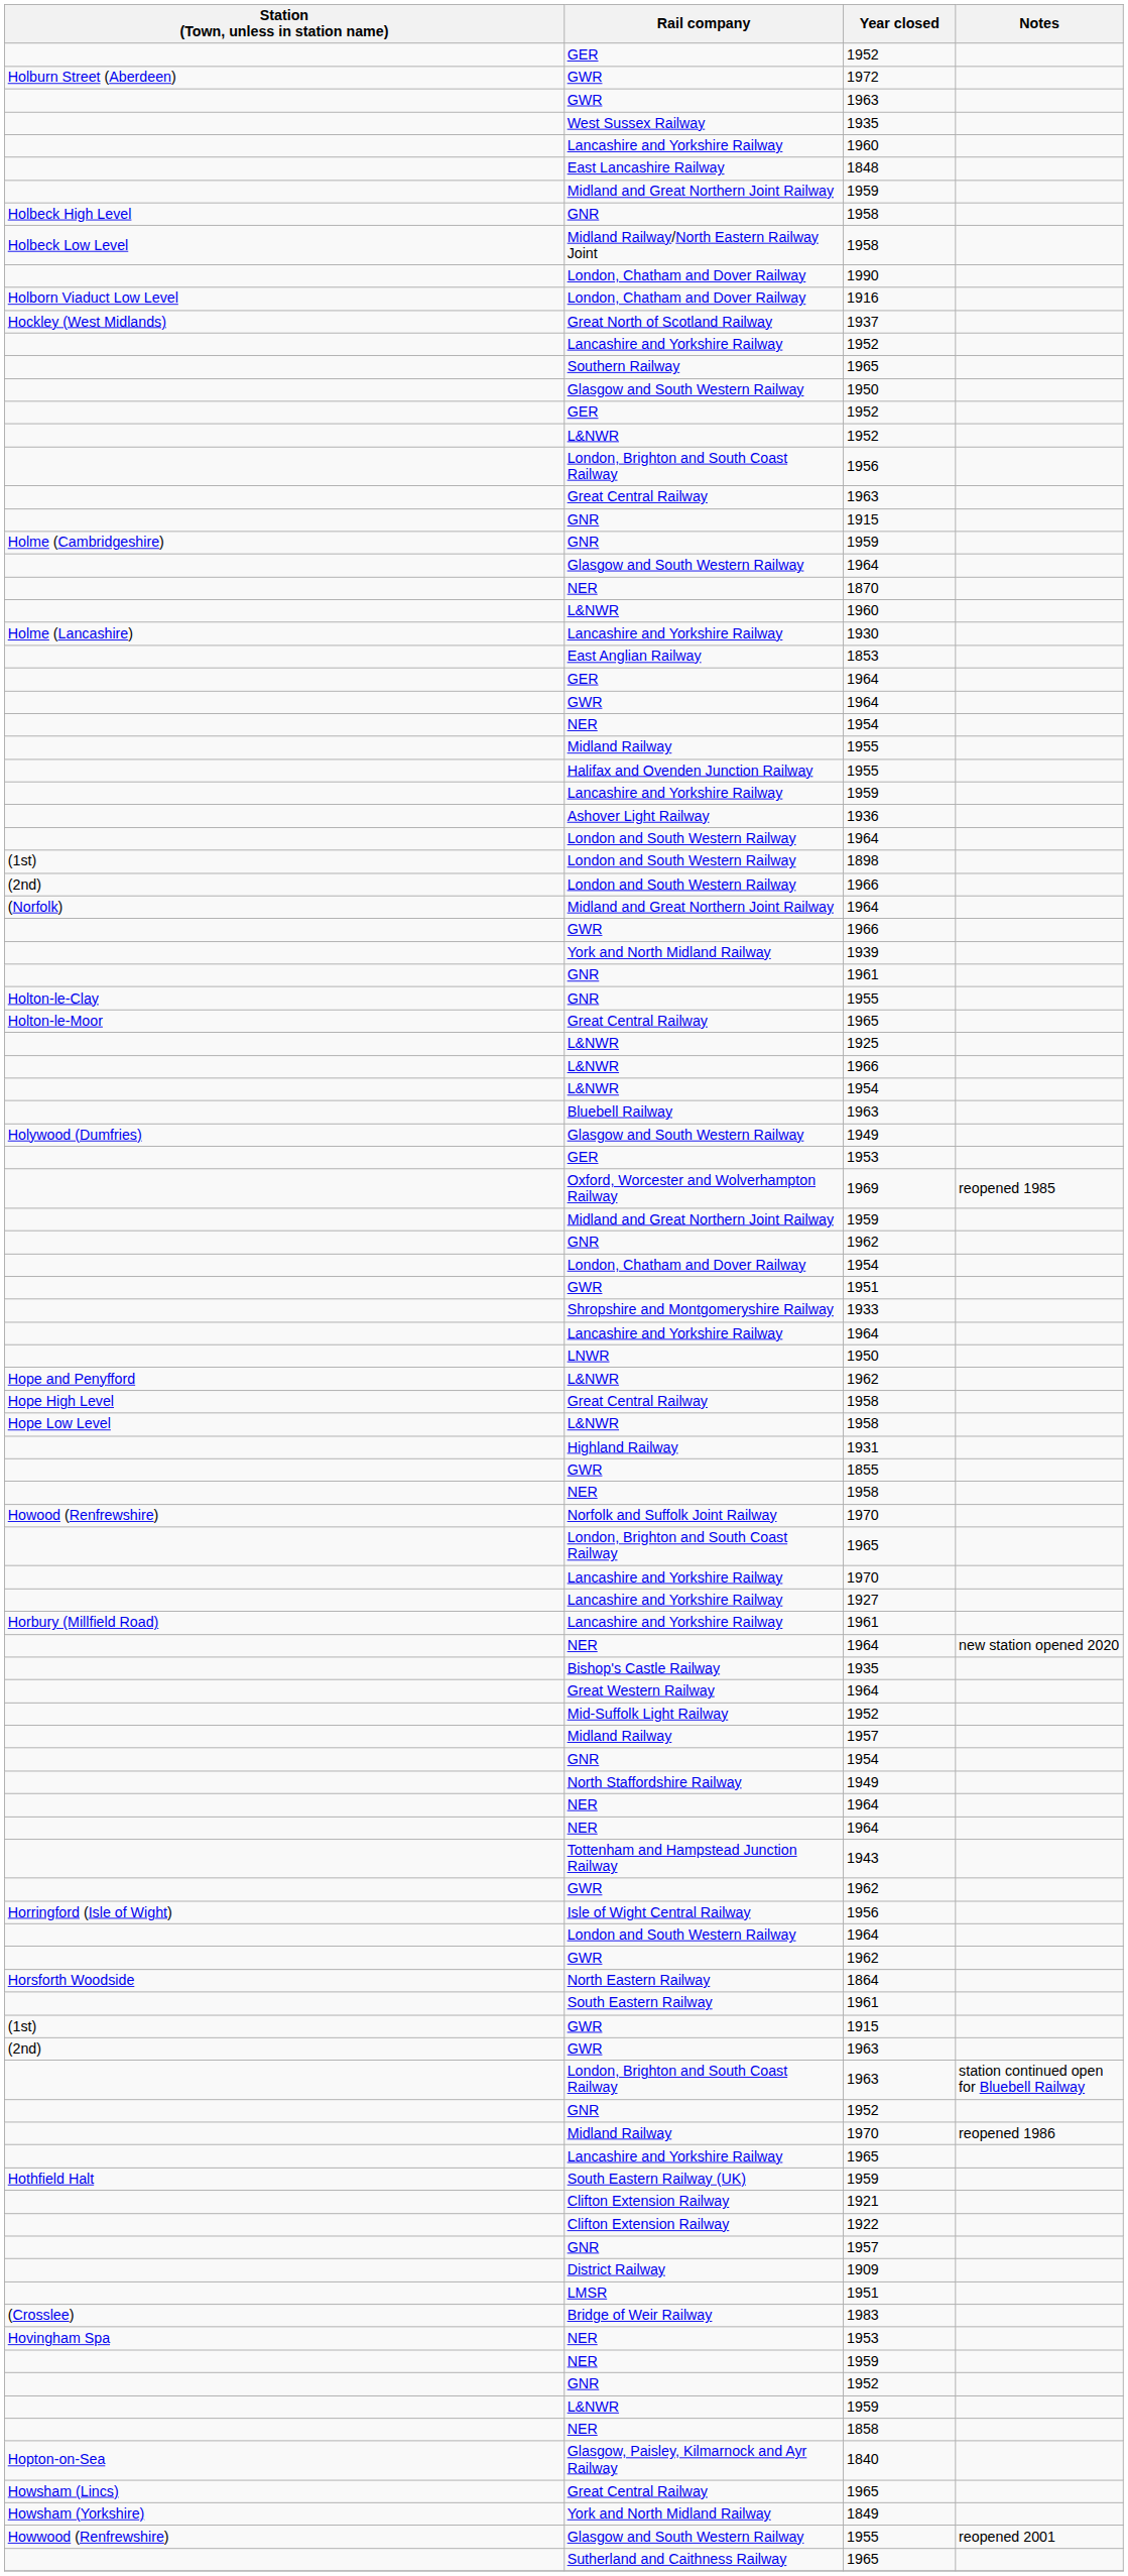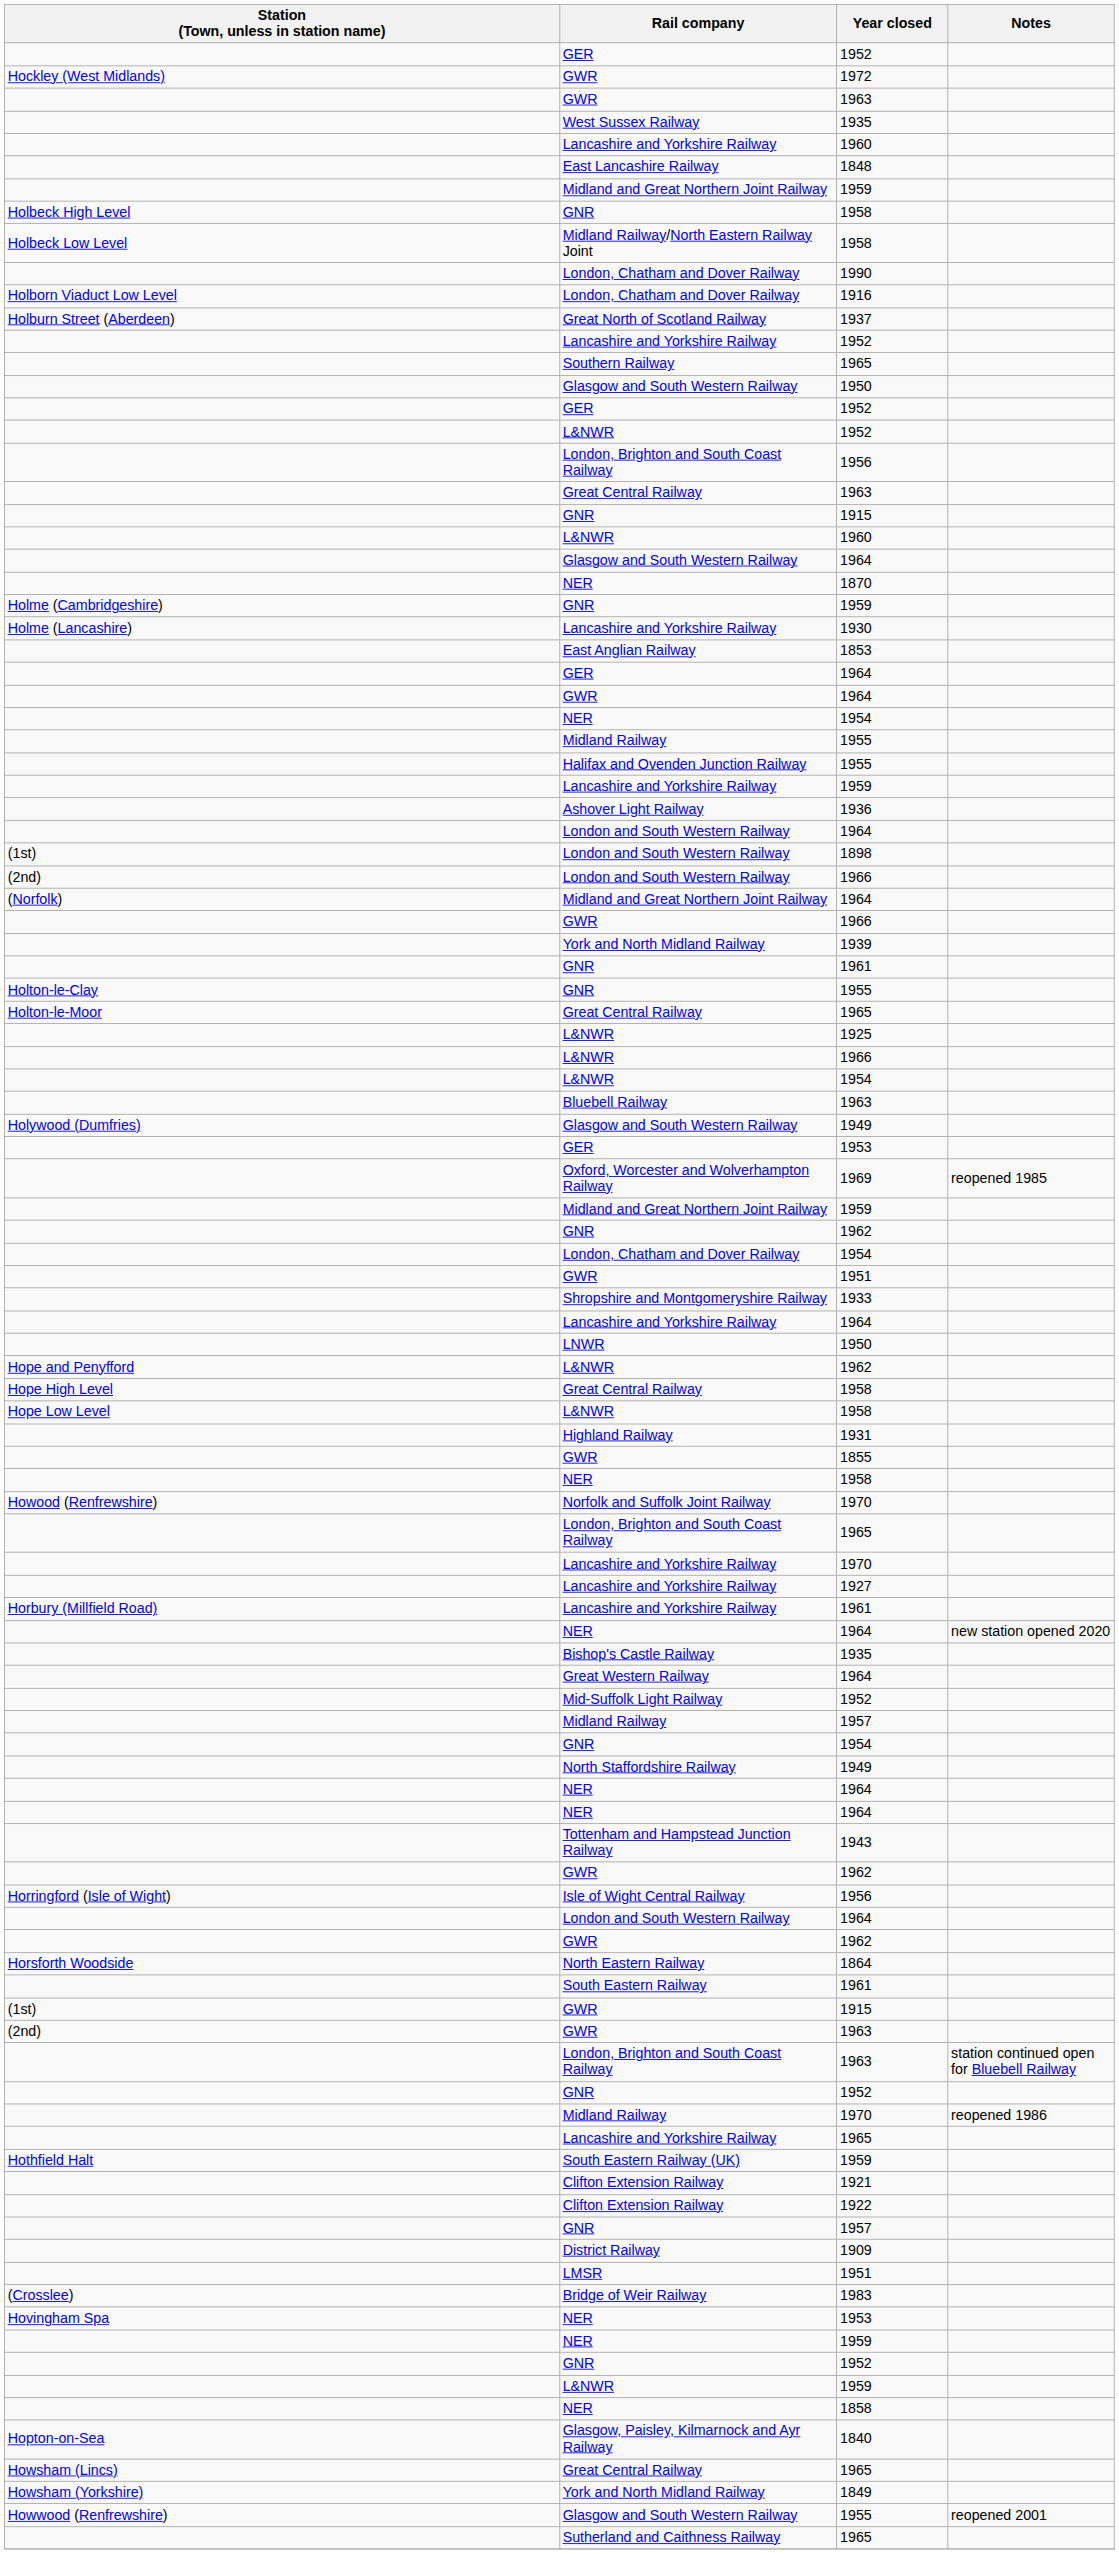1972 | Station (Town, unless in station name): Holburn Street (Aberdeen) -> Hockley (West Midlands)
1937 | Station (Town, unless in station name): Hockley (West Midlands) -> Holburn Street (Aberdeen)
rows swapped: L&NWR / 1960 <-> GNR / 1959
